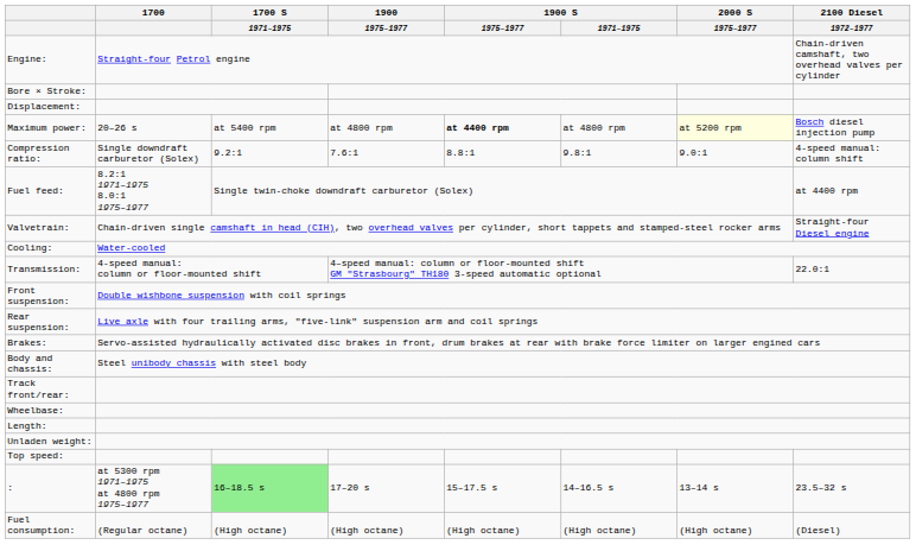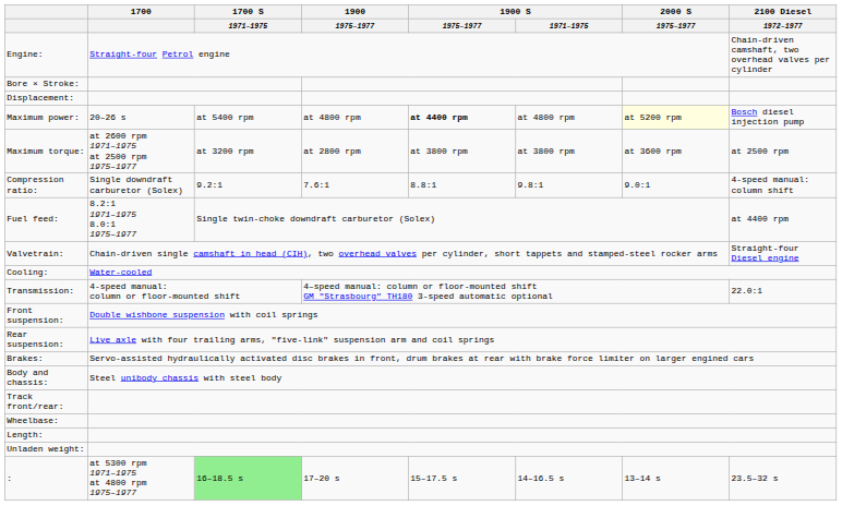+ row: Maximum torque: | at 2600 rpm 1971–1975 at 2500 rpm 1975–1977 | at 3200 rpm | at 2800 rpm | at 3800 rpm | at 3800 rpm | at 3600 rpm | at 2500 rpm
- row: Top speed:
- row: Fuel consumption: | (Regular octane) | (High octane) | (High octane) | (High octane) | (High octane) | (High octane) | (Diesel)
